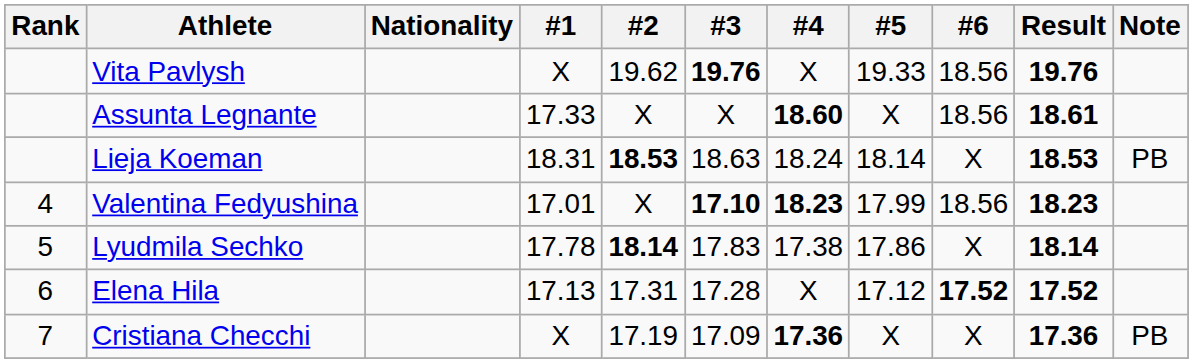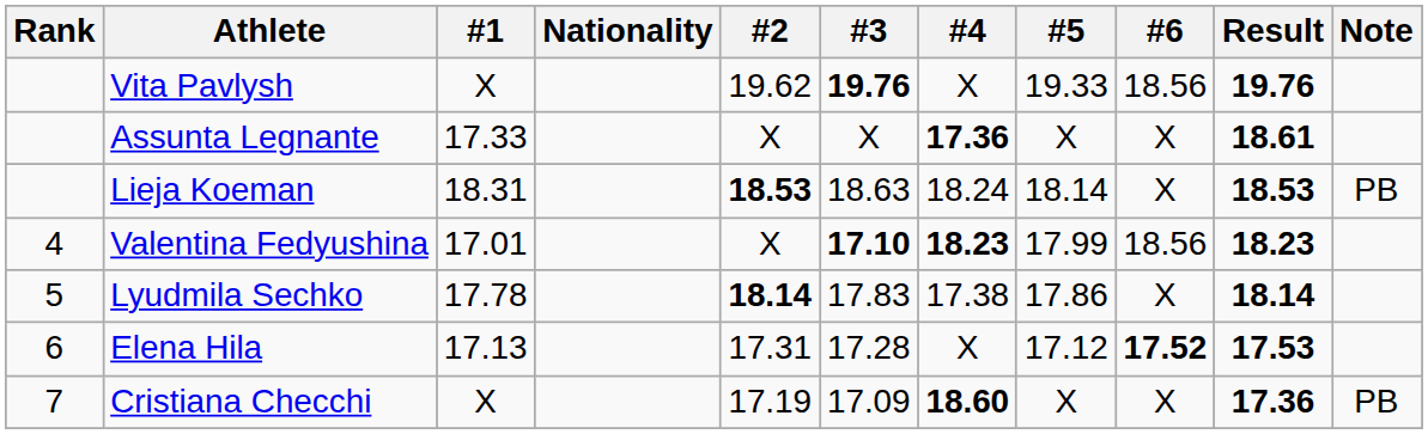columns swapped: Nationality <-> #1
Assunta Legnante | #4: 18.60 -> 17.36
Assunta Legnante | #6: 18.56 -> X
Elena Hila | Result: 17.52 -> 17.53
Cristiana Checchi | #4: 17.36 -> 18.60
